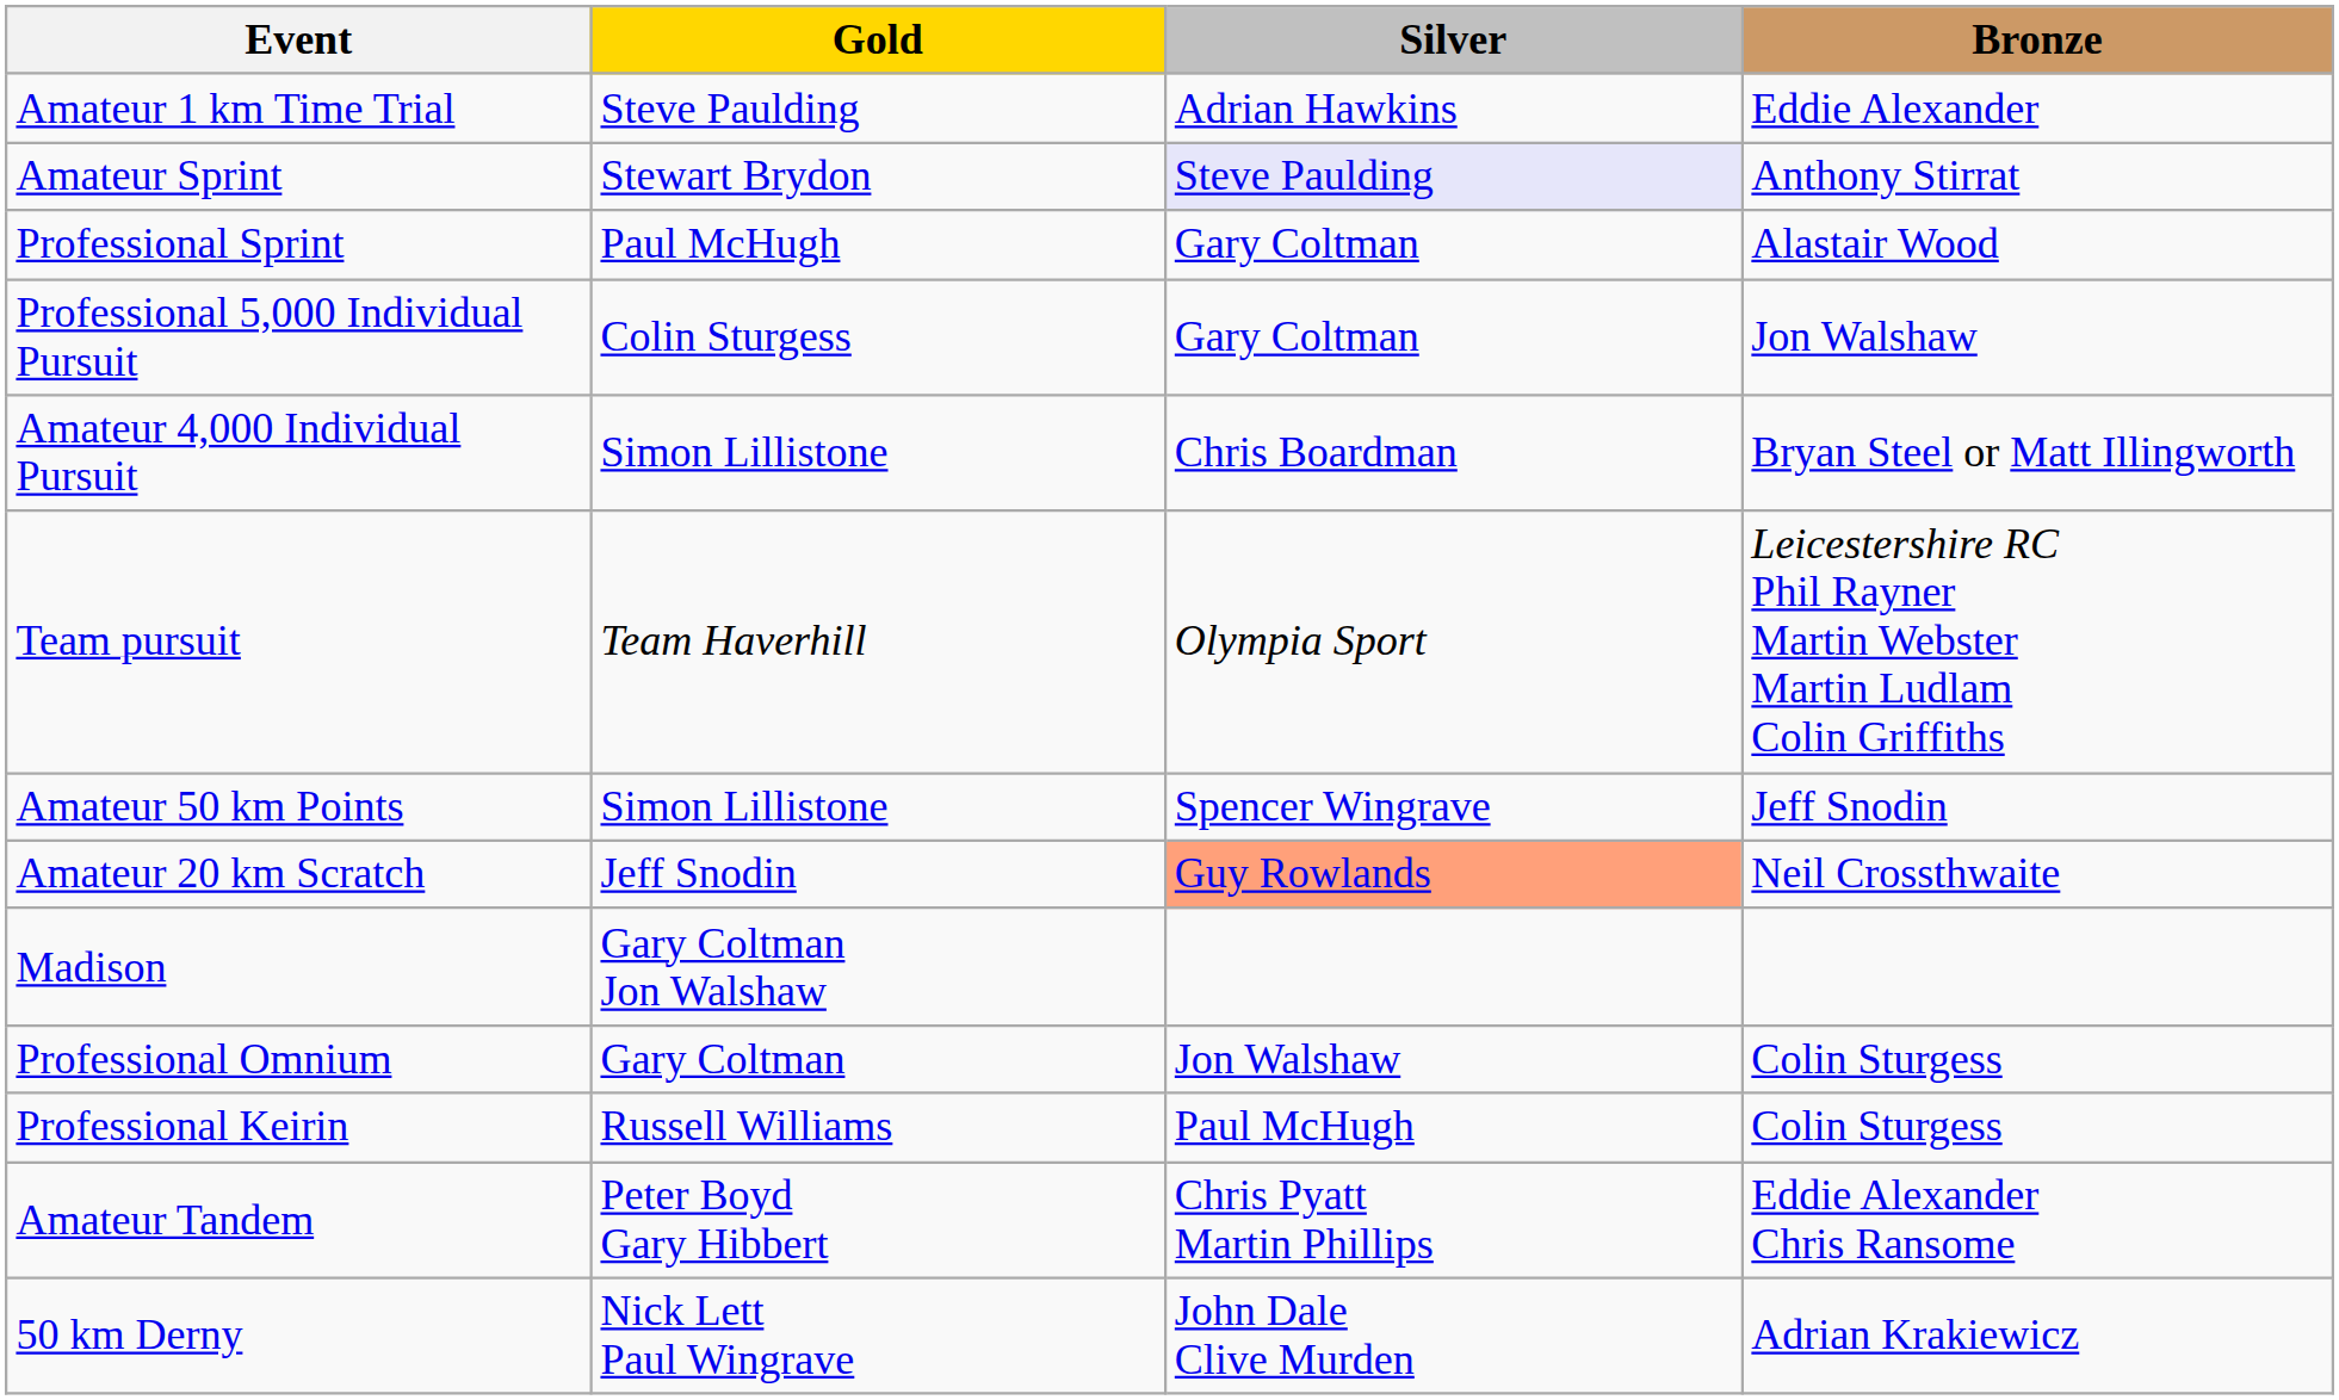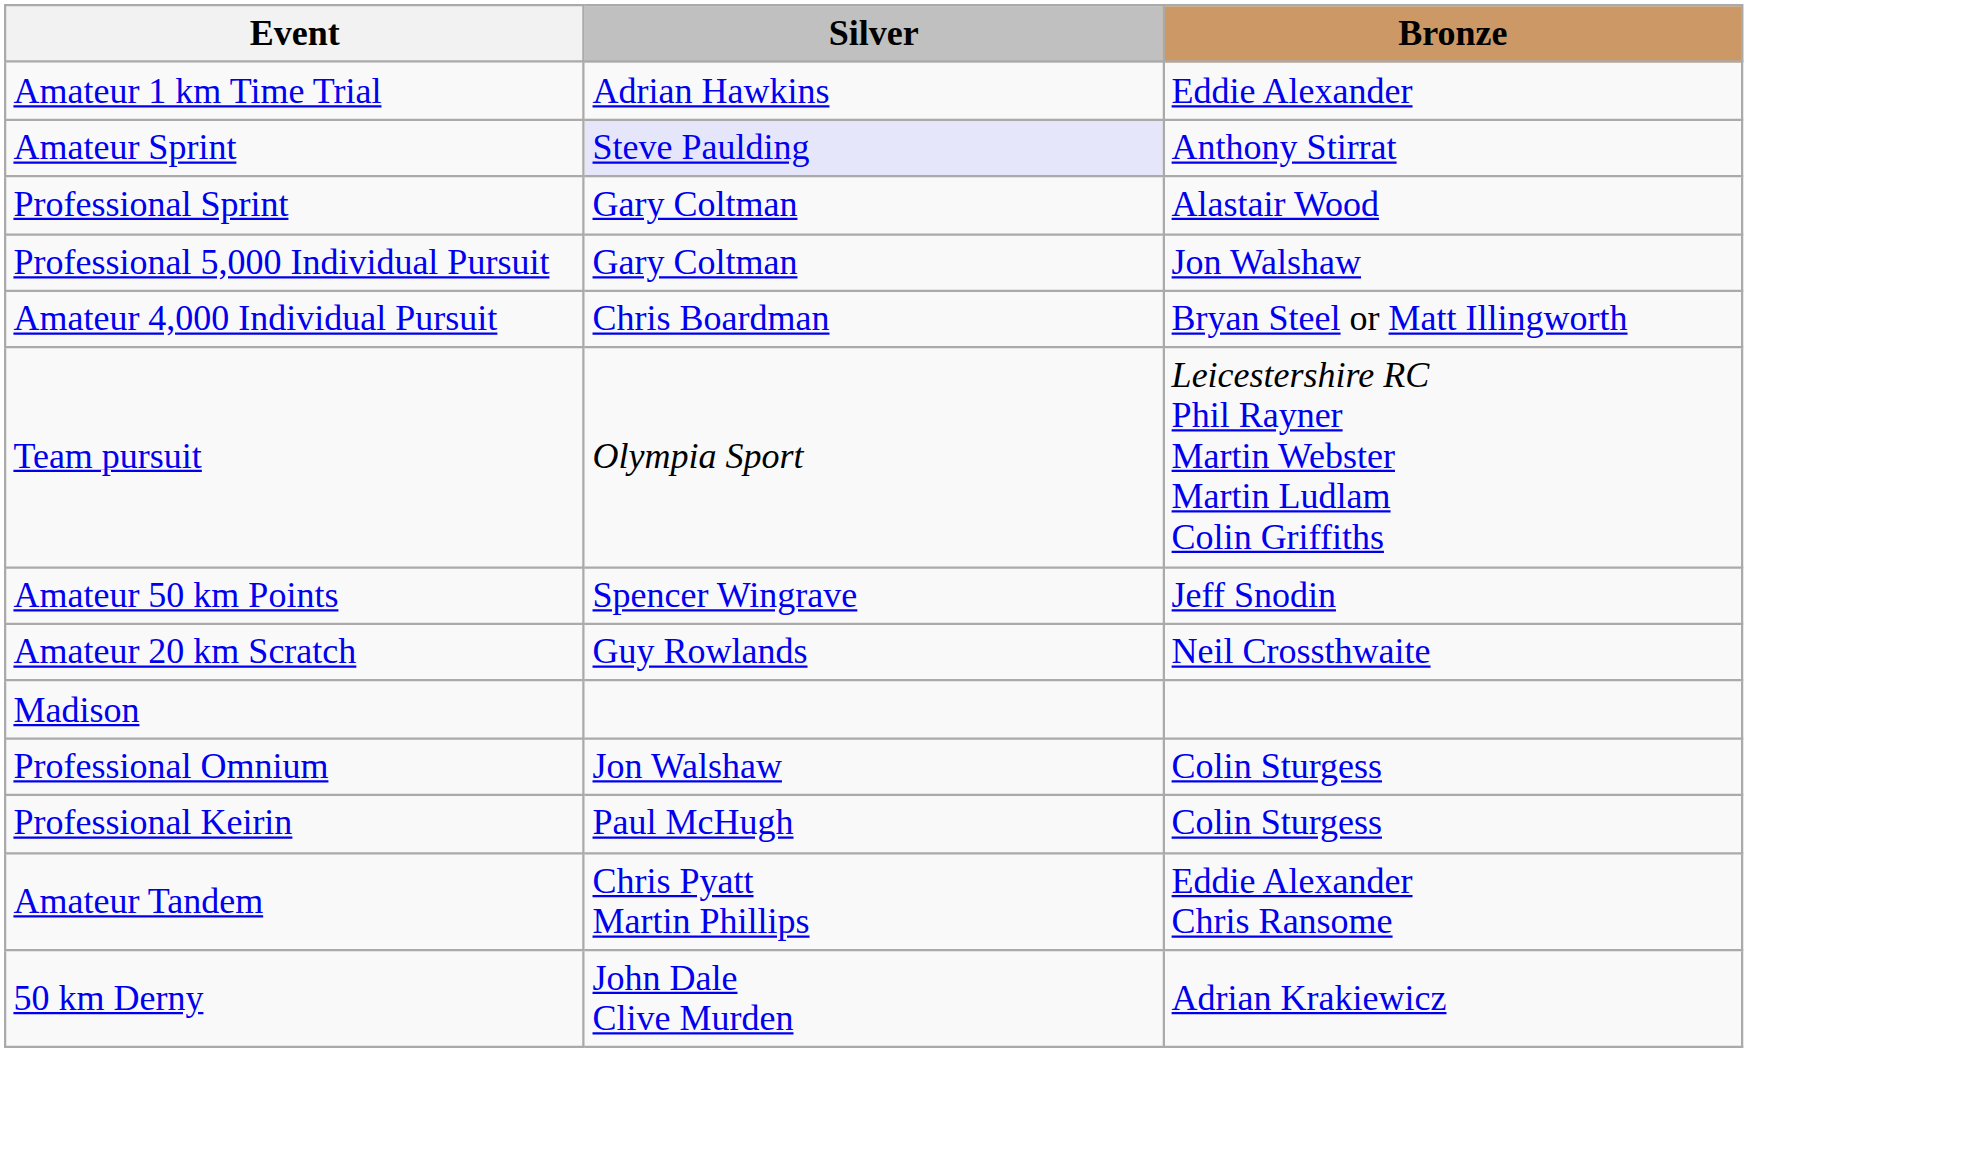- column: Gold | Steve Paulding | Stewart Brydon | Paul McHugh | Colin Sturgess | Simon Lillistone | Team Haverhill | Simon Lillistone | Jeff Snodin | Gary Coltman Jon Walshaw | Gary Coltman | Russell Williams | Peter Boyd Gary Hibbert | Nick Lett Paul Wingrave
Amateur 20 km Scratch | Silver: lightsalmon background -> no background
